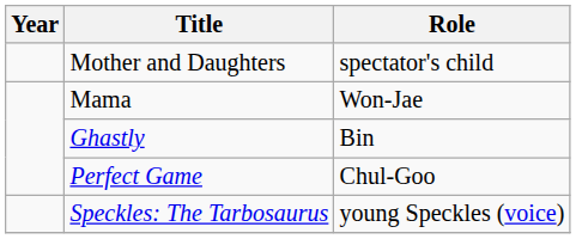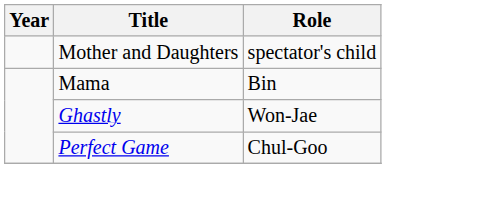Mama | Role: Won-Jae -> Bin
Ghastly | Role: Bin -> Won-Jae
- row: Speckles: The Tarbosaurus | young Speckles (voice)
